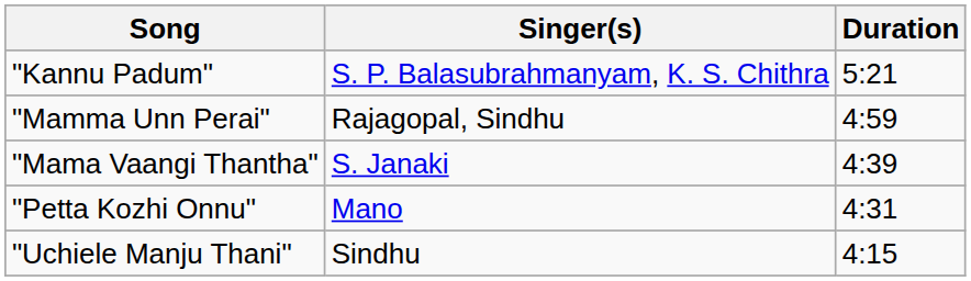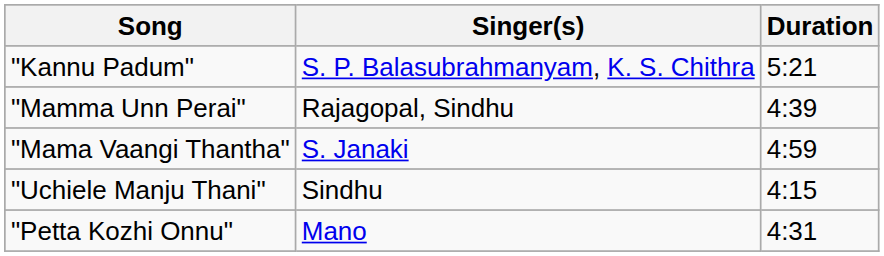"Mamma Unn Perai" | Duration: 4:59 -> 4:39
"Mama Vaangi Thantha" | Duration: 4:39 -> 4:59
rows swapped: "Petta Kozhi Onnu" <-> "Uchiele Manju Thani"
